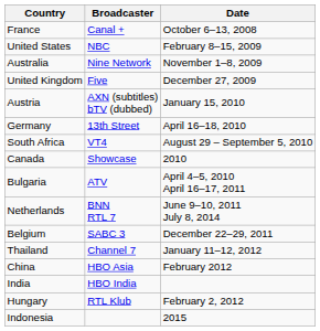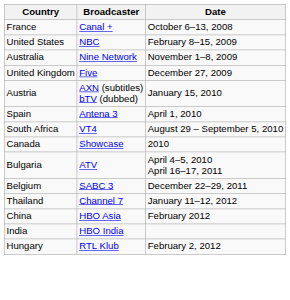+ row: Spain | Antena 3 | April 1, 2010
- row: Germany | 13th Street | April 16–18, 2010
- row: Netherlands | BNN RTL 7 | June 9–10, 2011 July 8, 2014
- row: Indonesia | 2015
